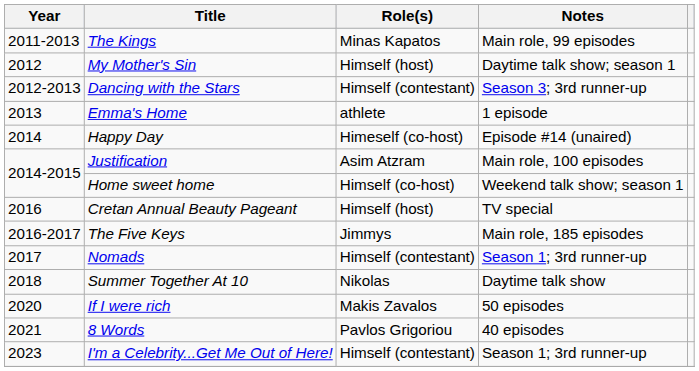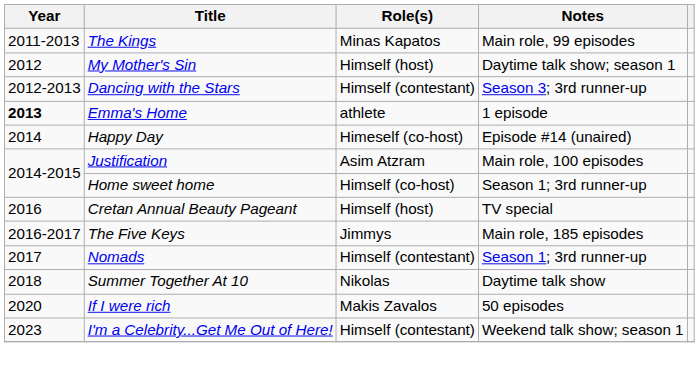Emma's Home | Year: normal -> bold
Home sweet home | Notes: Weekend talk show; season 1 -> Season 1; 3rd runner-up
- row: 2021 | 8 Words | Pavlos Grigoriou | 40 episodes
I'm a Celebrity...Get Me Out of Here! | Notes: Season 1; 3rd runner-up -> Weekend talk show; season 1
